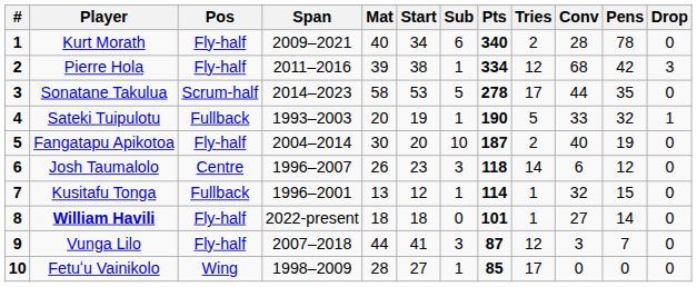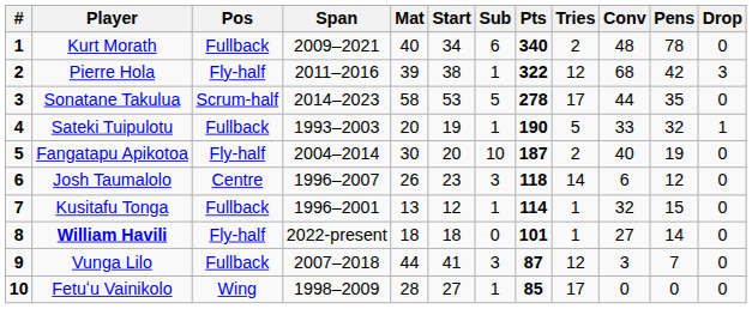Kurt Morath | Pos: Fly-half -> Fullback
Kurt Morath | Conv: 28 -> 48
Pierre Hola | Pts: 334 -> 322
Vunga Lilo | Pos: Fly-half -> Fullback
